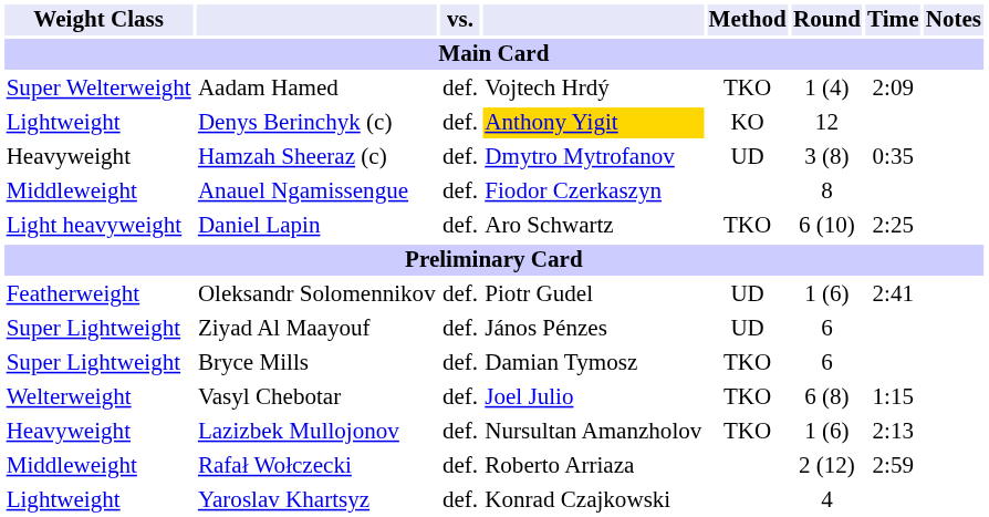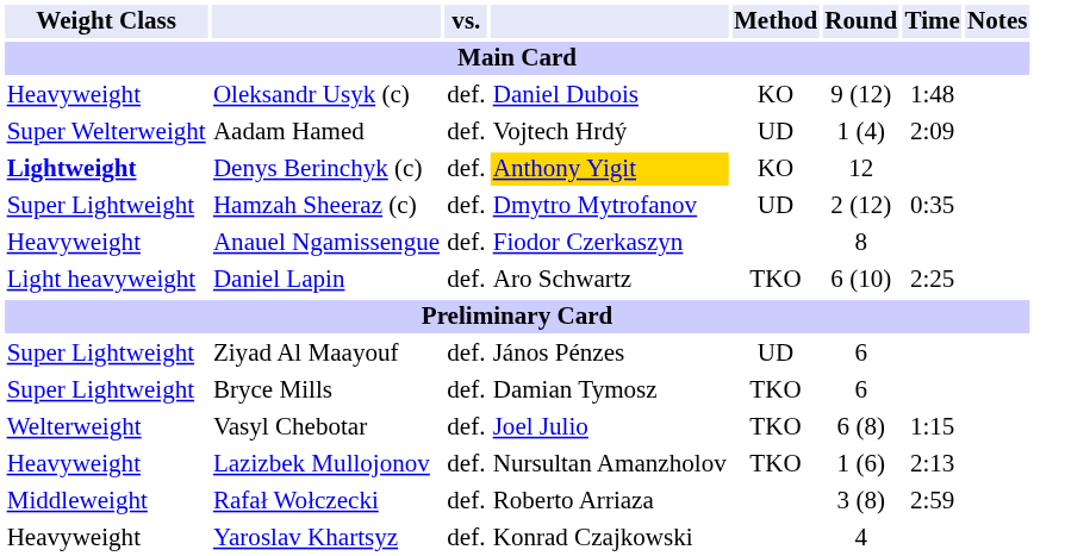+ row: Heavyweight | Oleksandr Usyk (c) | def. | Daniel Dubois | KO | 9 (12) | 1:48
Aadam Hamed | Method: TKO -> UD
Denys Berinchyk (c) | Weight Class: normal -> bold
Hamzah Sheeraz (c) | Weight Class: Heavyweight -> Super Lightweight
Hamzah Sheeraz (c) | Round: 3 (8) -> 2 (12)
Anauel Ngamissengue | Weight Class: Middleweight -> Heavyweight
- row: Featherweight | Oleksandr Solomennikov | def. | Piotr Gudel | UD | 1 (6) | 2:41
Rafał Wołczecki | Round: 2 (12) -> 3 (8)
Yaroslav Khartsyz | Weight Class: Lightweight -> Heavyweight
